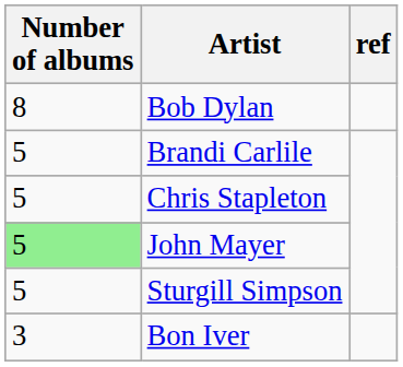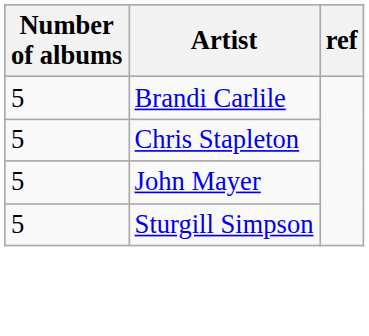- row: 8 | Bob Dylan
John Mayer | Number of albums: lightgreen background -> no background
- row: 3 | Bon Iver
